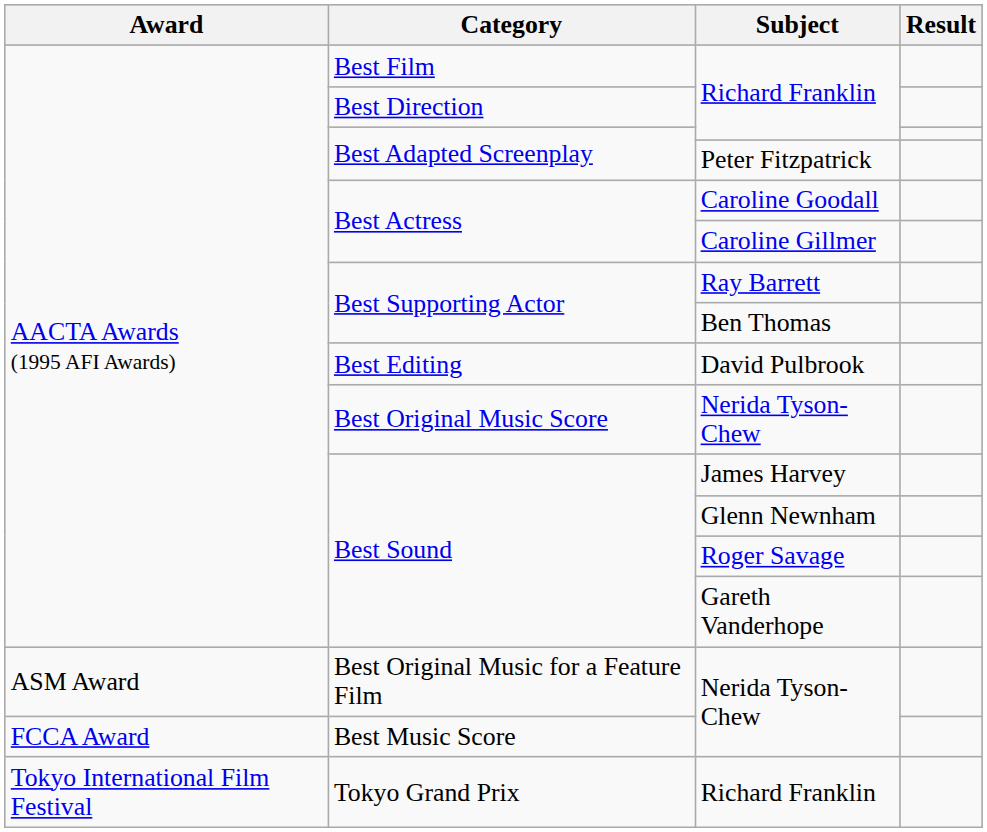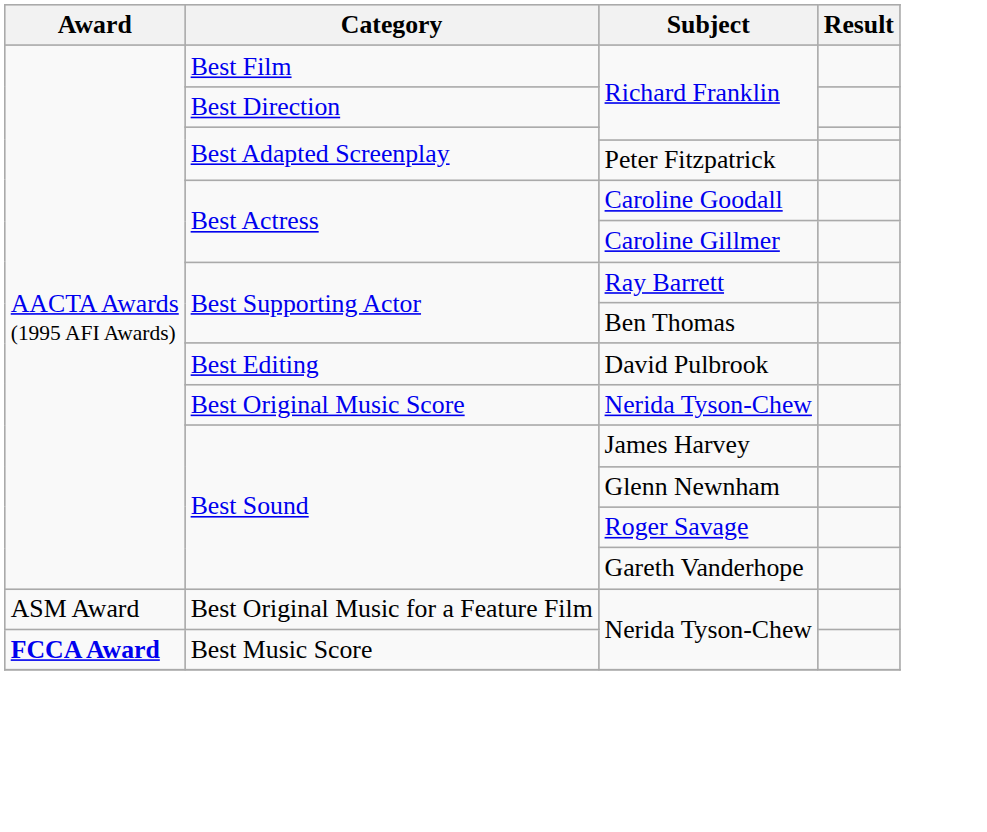Best Music Score / Nerida Tyson-Chew | Award: normal -> bold
- row: Tokyo International Film Festival | Tokyo Grand Prix | Richard Franklin
